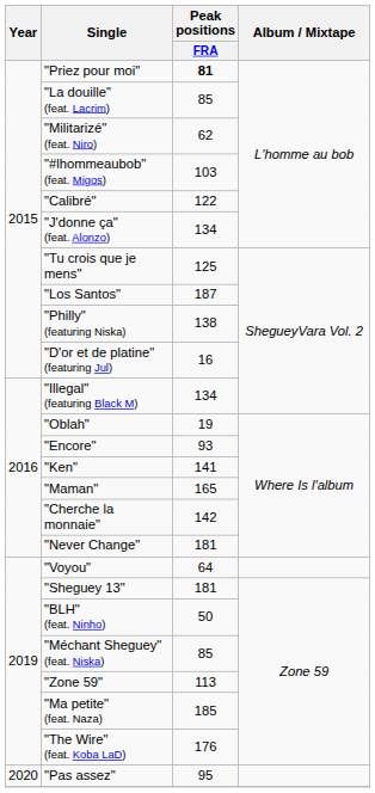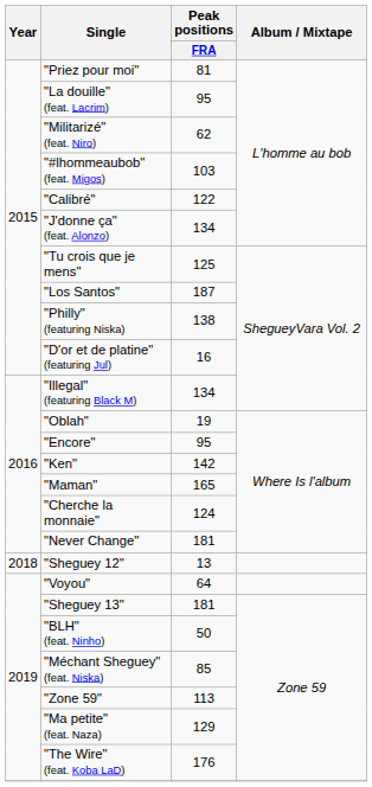"Priez pour moi" | Peak positions / FRA: bold -> normal
"La douille" (feat. Lacrim) | Peak positions / FRA: 85 -> 95
"Encore" | Peak positions / FRA: 93 -> 95
"Ken" | Peak positions / FRA: 141 -> 142
"Cherche la monnaie" | Peak positions / FRA: 142 -> 124
+ row: 2018 | "Sheguey 12" | 13
"Ma petite" (feat. Naza) | Peak positions / FRA: 185 -> 129
- row: 2020 | "Pas assez" | 95
